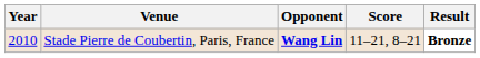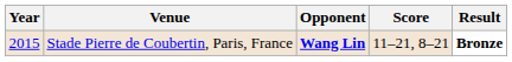Stade Pierre de Coubertin, Paris, France | Year: 2010 -> 2015
